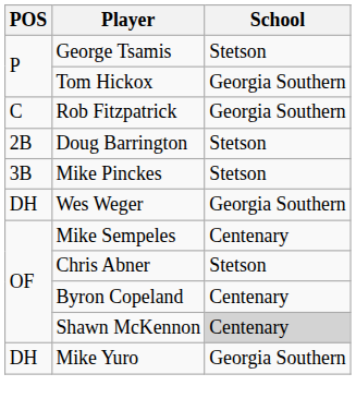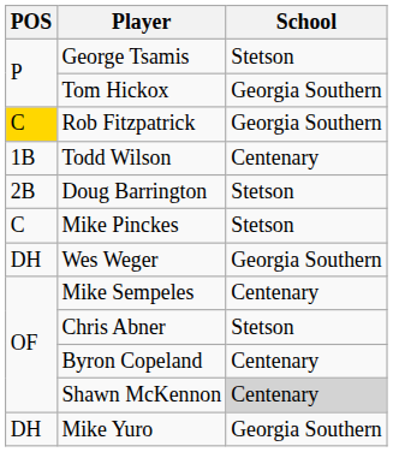Rob Fitzpatrick | POS: no background -> gold background
+ row: 1B | Todd Wilson | Centenary
Mike Pinckes | POS: 3B -> C
